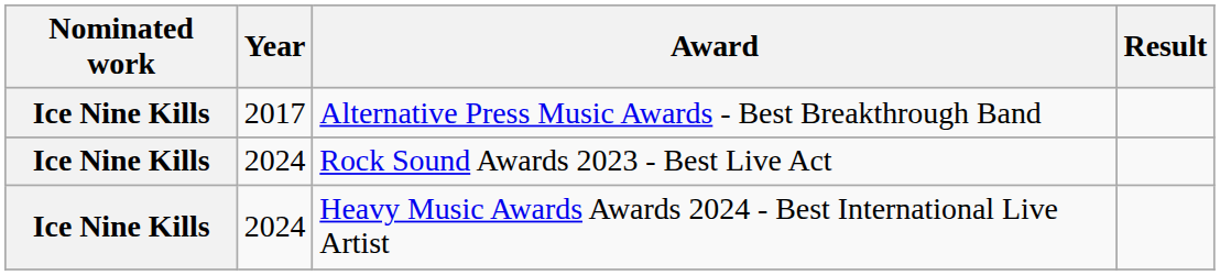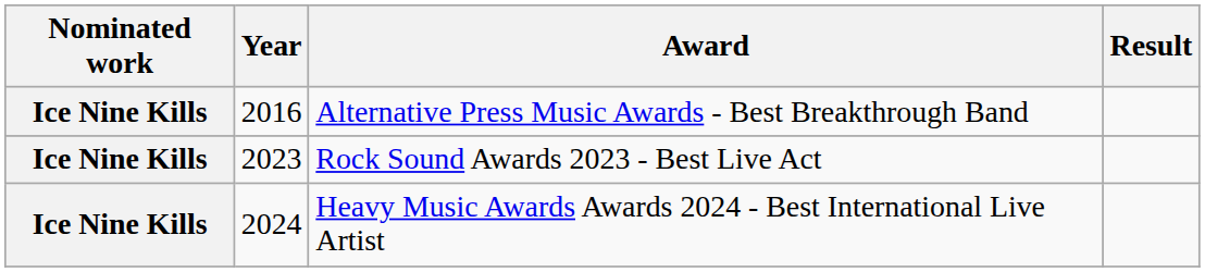Alternative Press Music Awards - Best Breakthrough Band | Year: 2017 -> 2016
Rock Sound Awards 2023 - Best Live Act | Year: 2024 -> 2023
